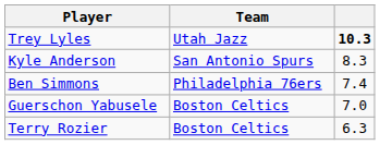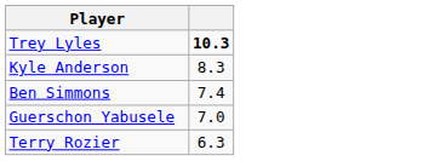- column: Team | Utah Jazz | San Antonio Spurs | Philadelphia 76ers | Boston Celtics | Boston Celtics
